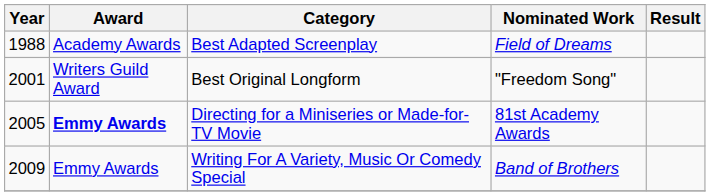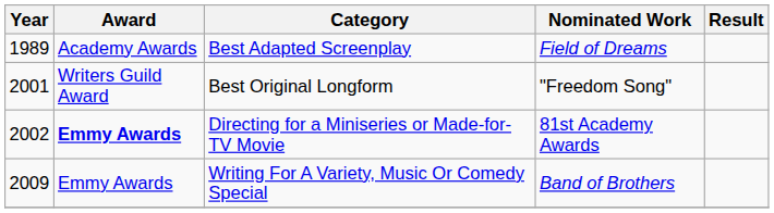Best Adapted Screenplay | Year: 1988 -> 1989
Directing for a Miniseries or Made-for-TV Movie | Year: 2005 -> 2002
